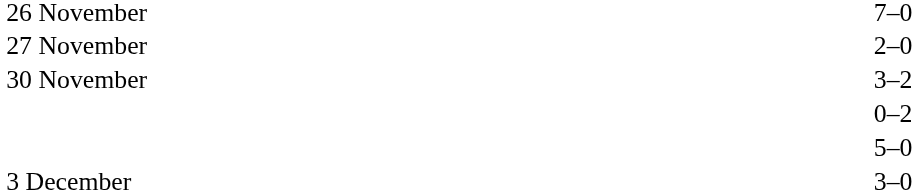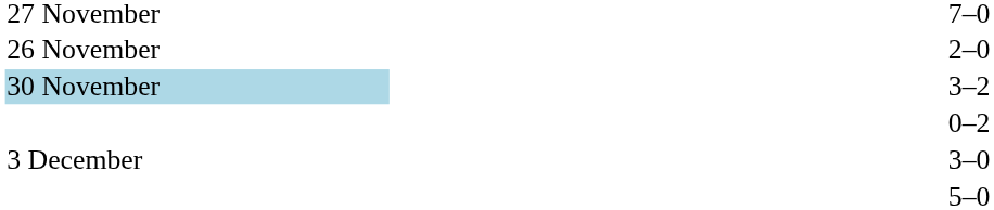7–0 | column 1: 26 November -> 27 November
2–0 | column 1: 27 November -> 26 November
3–2 | column 1: no background -> lightblue background
rows swapped: 3–0 <-> 5–0
